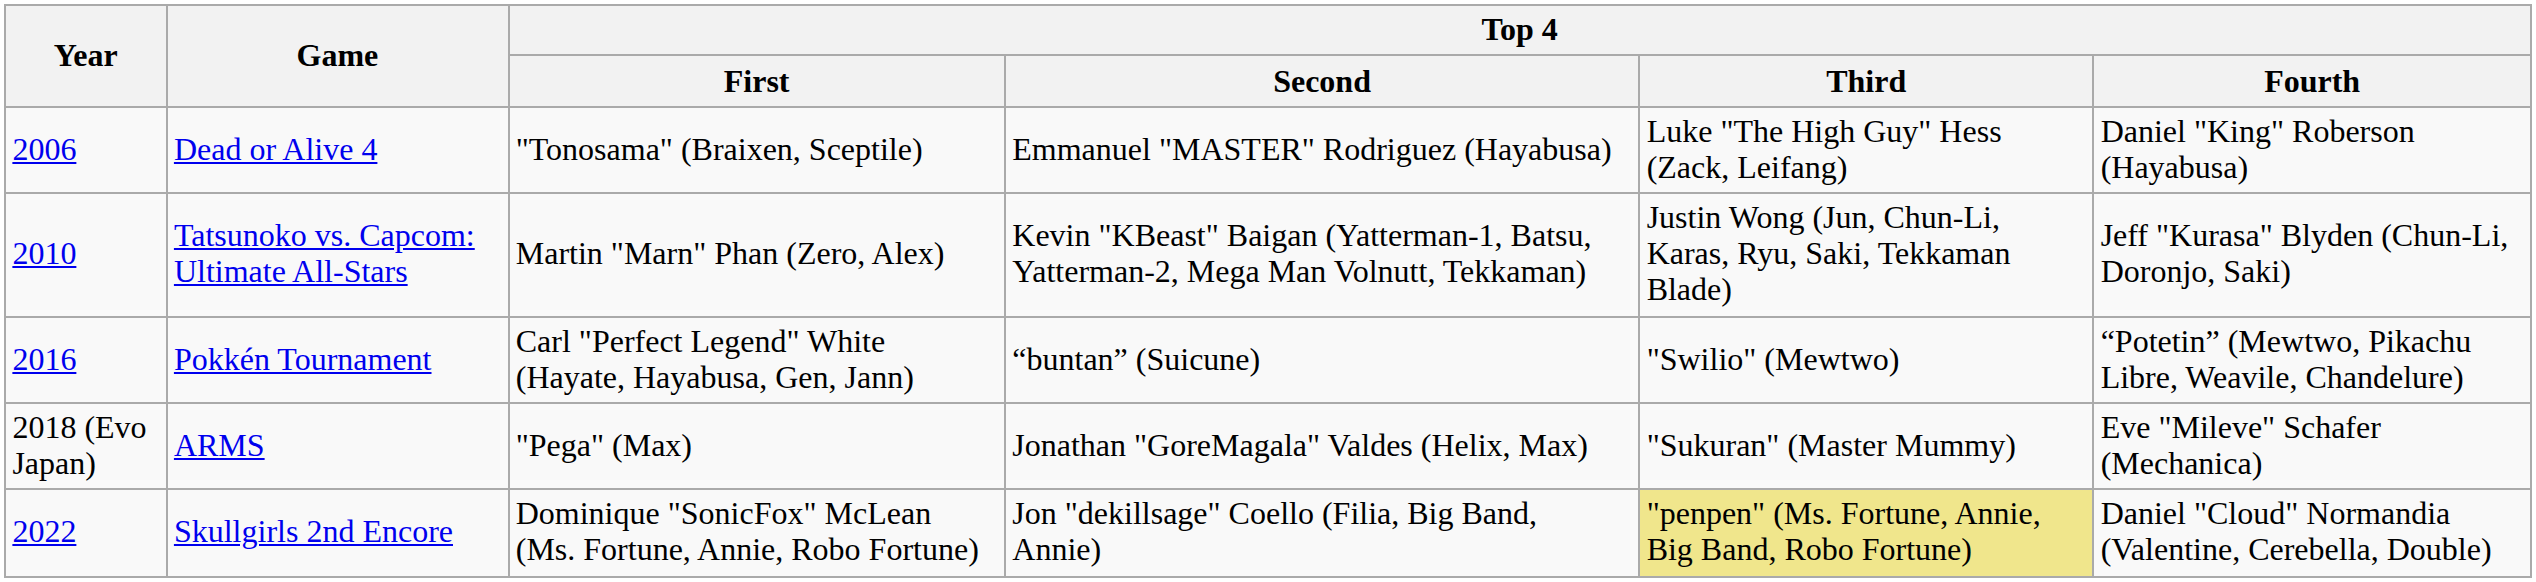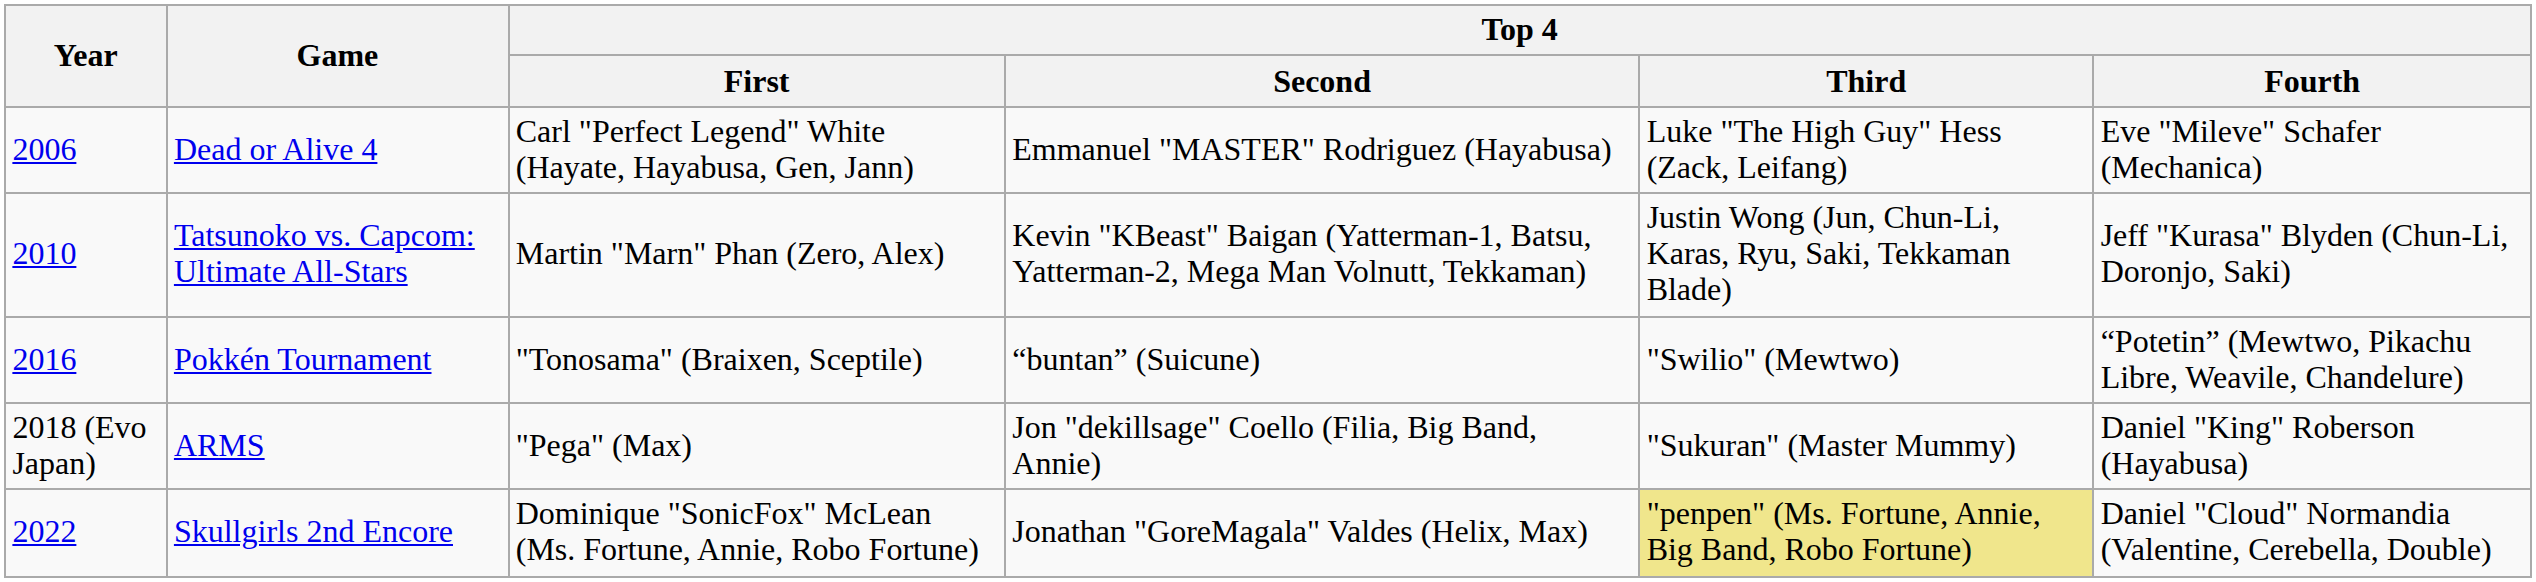Dead or Alive 4 | Top 4 / First: "Tonosama" (Braixen, Sceptile) -> Carl "Perfect Legend" White (Hayate, Hayabusa, Gen, Jann)
Dead or Alive 4 | Top 4 / Fourth: Daniel "King" Roberson (Hayabusa) -> Eve "Mileve" Schafer (Mechanica)
Pokkén Tournament | Top 4 / First: Carl "Perfect Legend" White (Hayate, Hayabusa, Gen, Jann) -> "Tonosama" (Braixen, Sceptile)
ARMS | Top 4 / Second: Jonathan "GoreMagala" Valdes (Helix, Max) -> Jon "dekillsage" Coello (Filia, Big Band, Annie)
ARMS | Top 4 / Fourth: Eve "Mileve" Schafer (Mechanica) -> Daniel "King" Roberson (Hayabusa)
Skullgirls 2nd Encore | Top 4 / Second: Jon "dekillsage" Coello (Filia, Big Band, Annie) -> Jonathan "GoreMagala" Valdes (Helix, Max)
